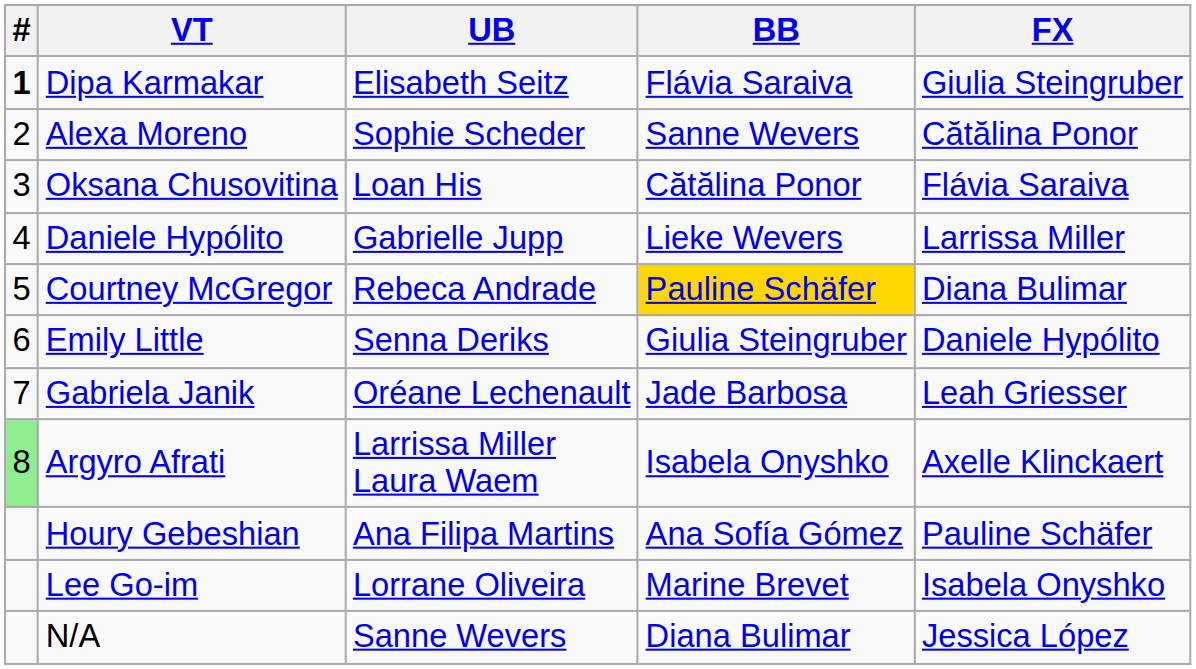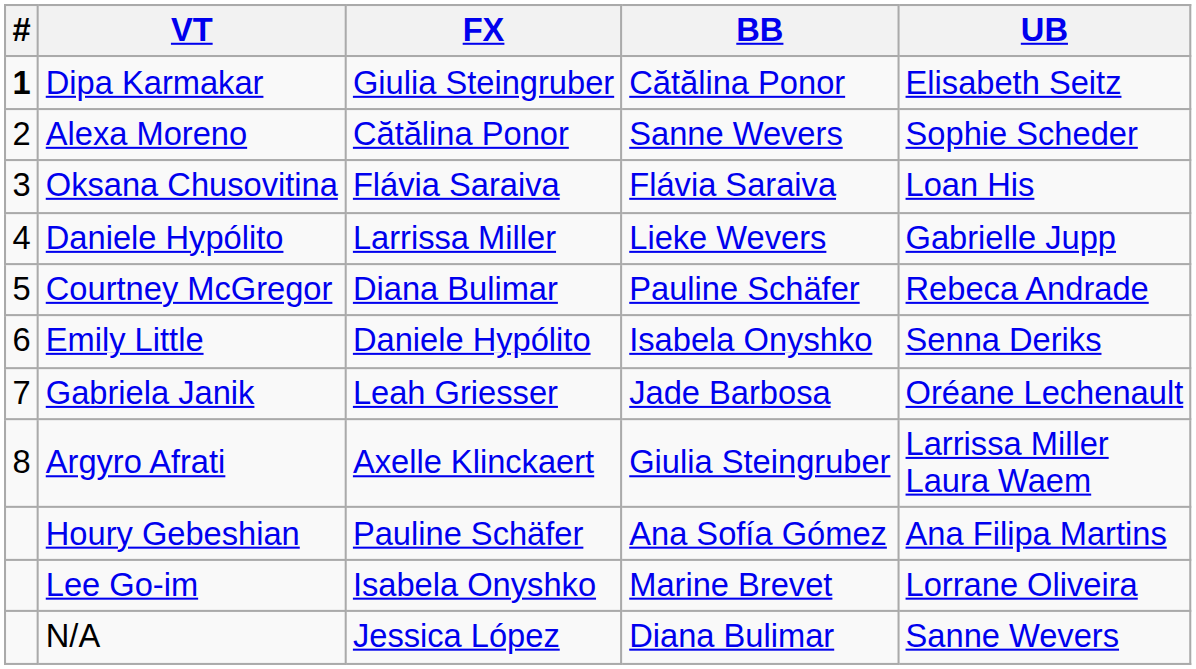columns swapped: UB <-> FX
Dipa Karmakar | BB: Flávia Saraiva -> Cătălina Ponor
Oksana Chusovitina | BB: Cătălina Ponor -> Flávia Saraiva
Courtney McGregor | BB: gold background -> no background
Emily Little | BB: Giulia Steingruber -> Isabela Onyshko
Argyro Afrati | #: lightgreen background -> no background
Argyro Afrati | BB: Isabela Onyshko -> Giulia Steingruber
